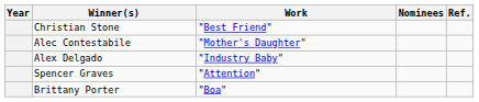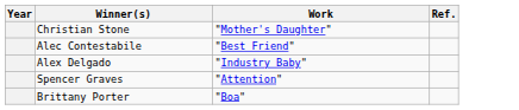- column: Nominees
Christian Stone | Work: "Best Friend" -> "Mother's Daughter"
Alec Contestabile | Work: "Mother's Daughter" -> "Best Friend"
